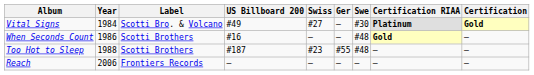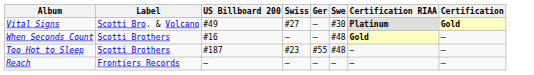- column: Year | 1984 | 1986 | 1988 | 2006
